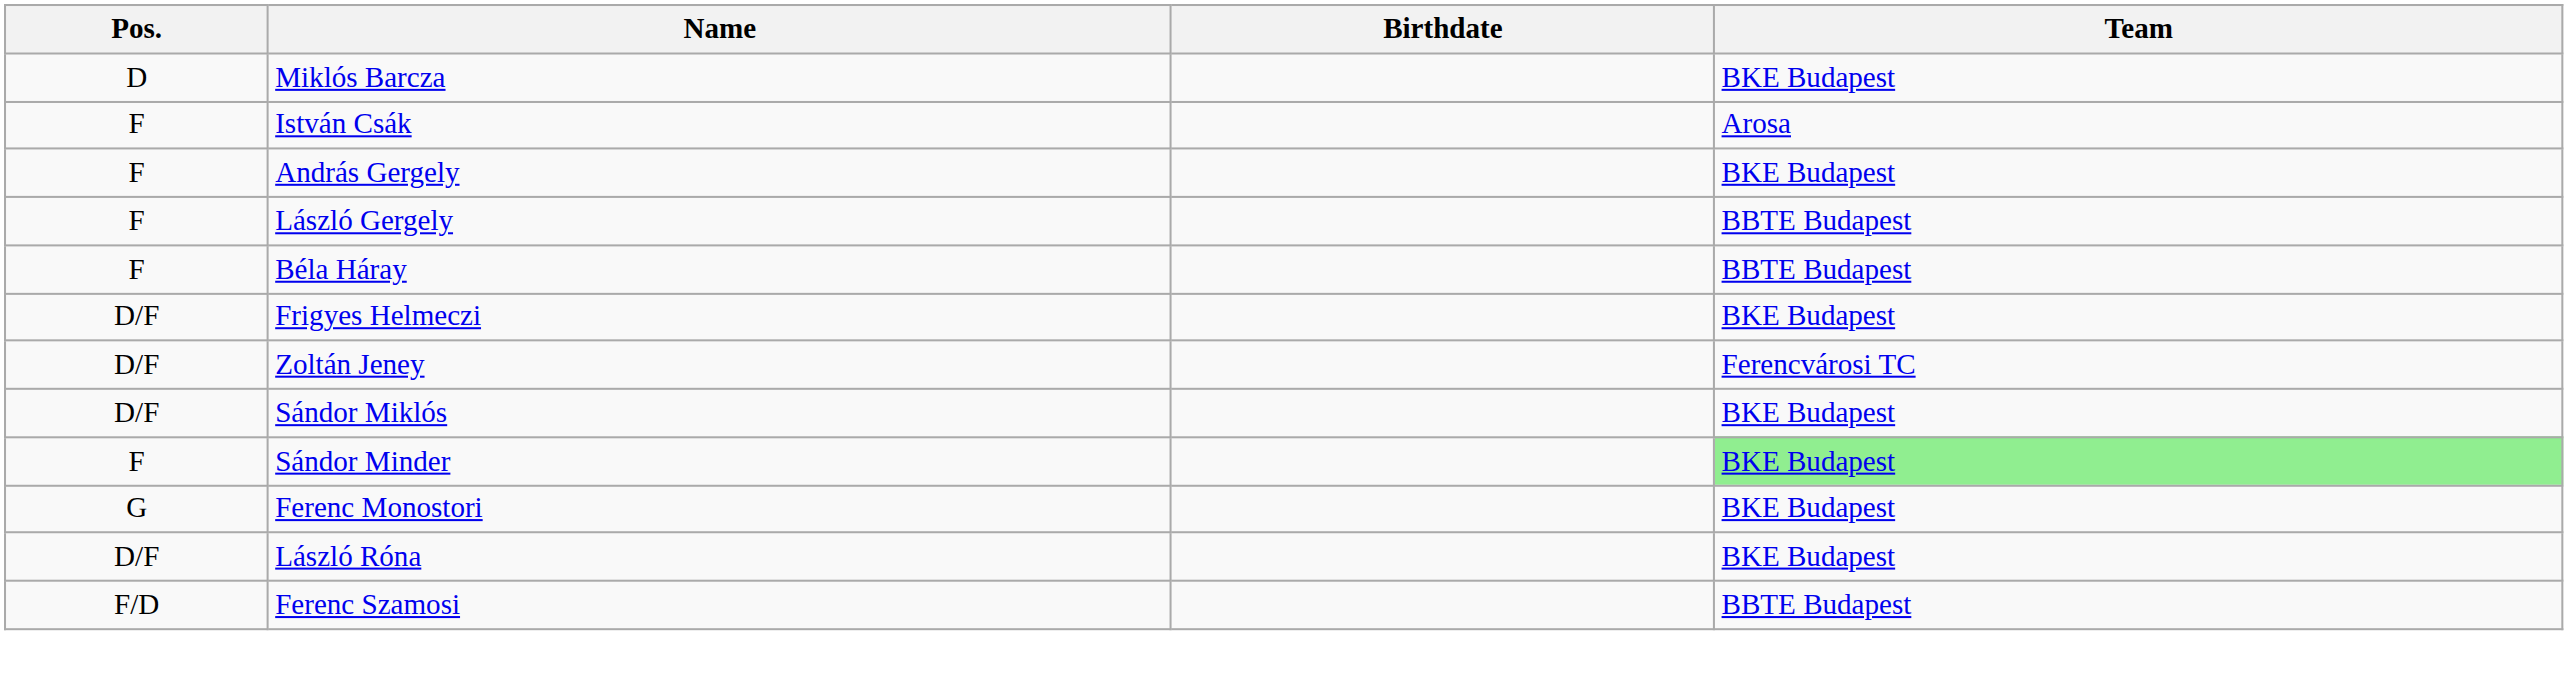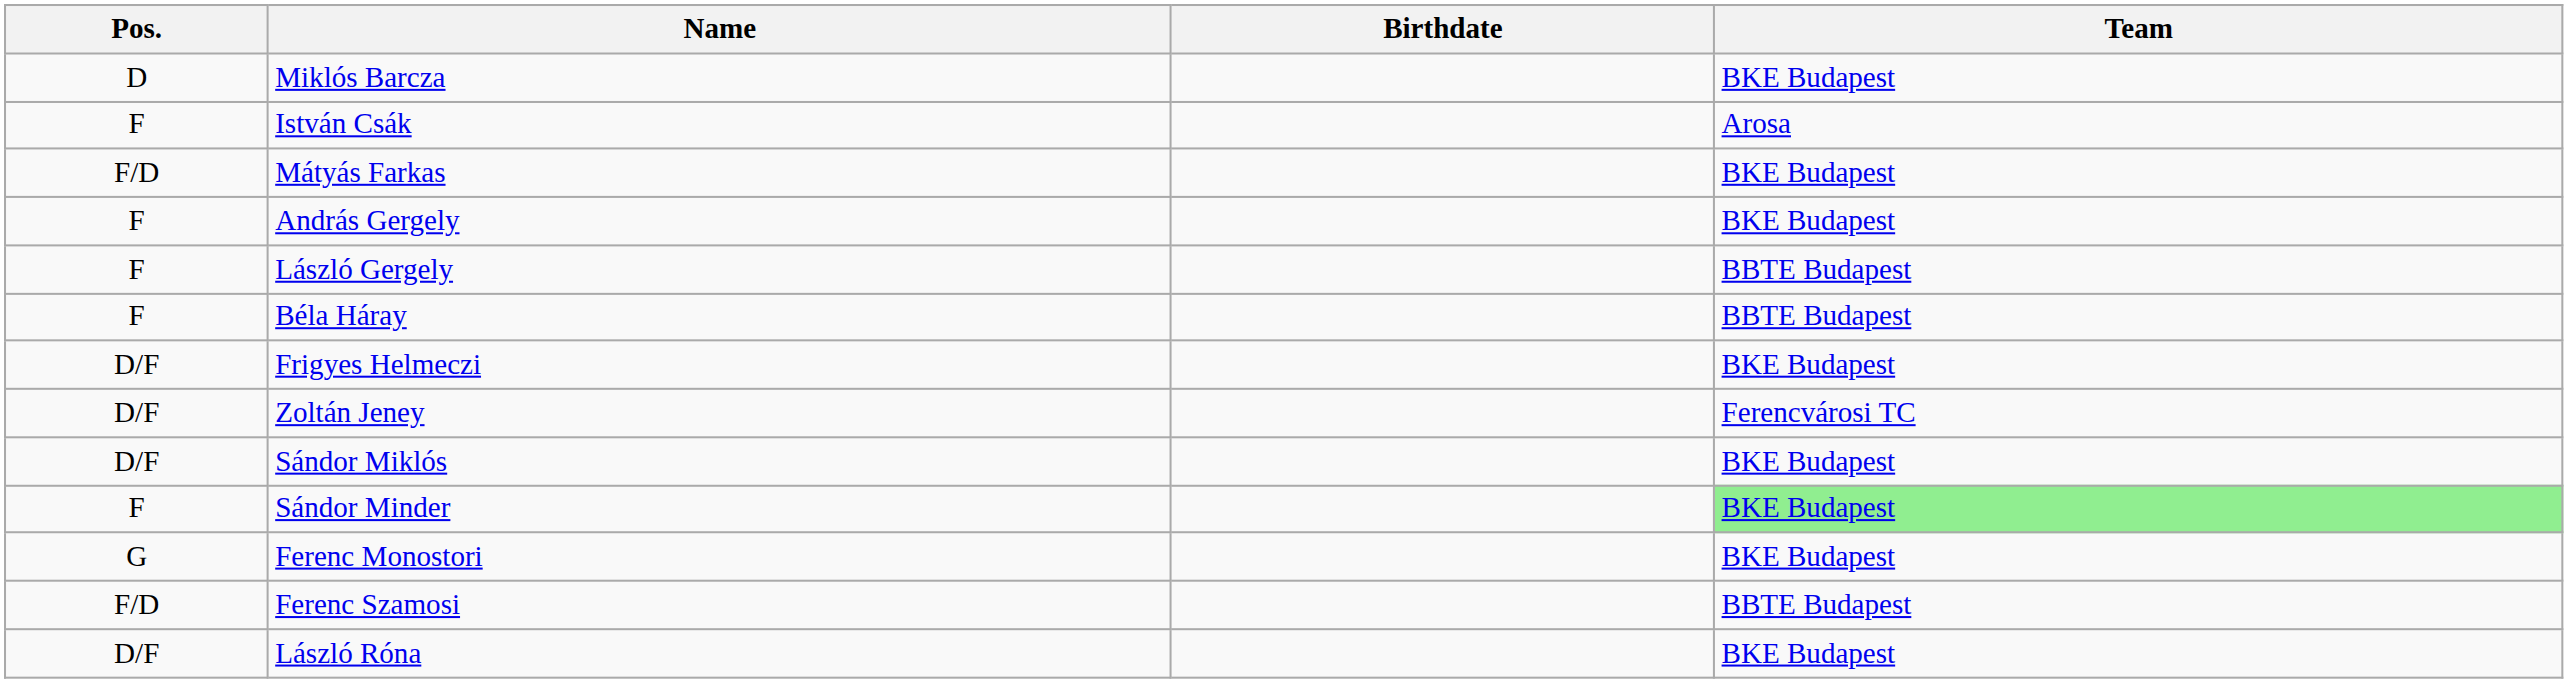+ row: F/D | Mátyás Farkas | BKE Budapest
rows swapped: László Róna <-> Ferenc Szamosi
